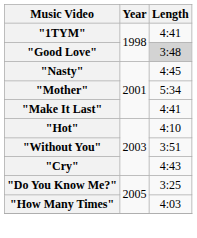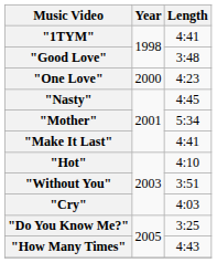"Good Love" | Length: lightgrey background -> no background
+ row: "One Love" | 2000 | 4:23
"Cry" | Length: 4:43 -> 4:03
"How Many Times" | Length: 4:03 -> 4:43
